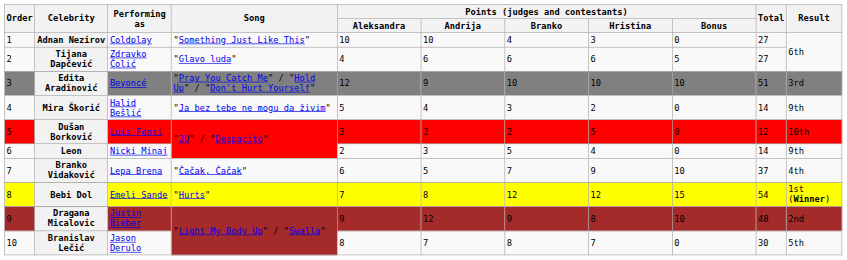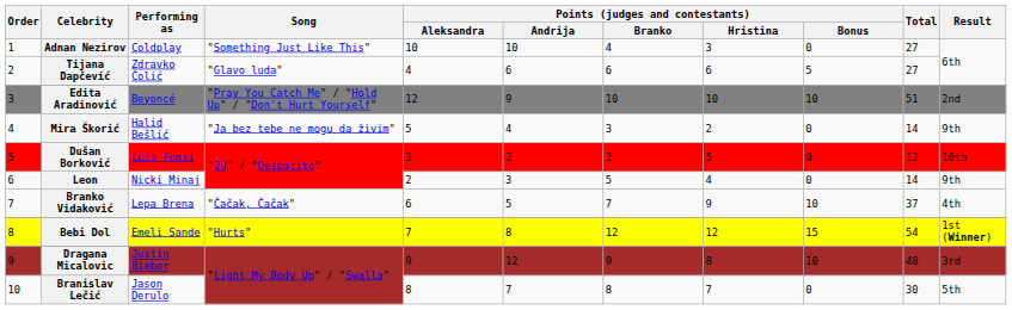Edita Aradinović | Result: 3rd -> 2nd
Dragana Micalovic | Result: 2nd -> 3rd
